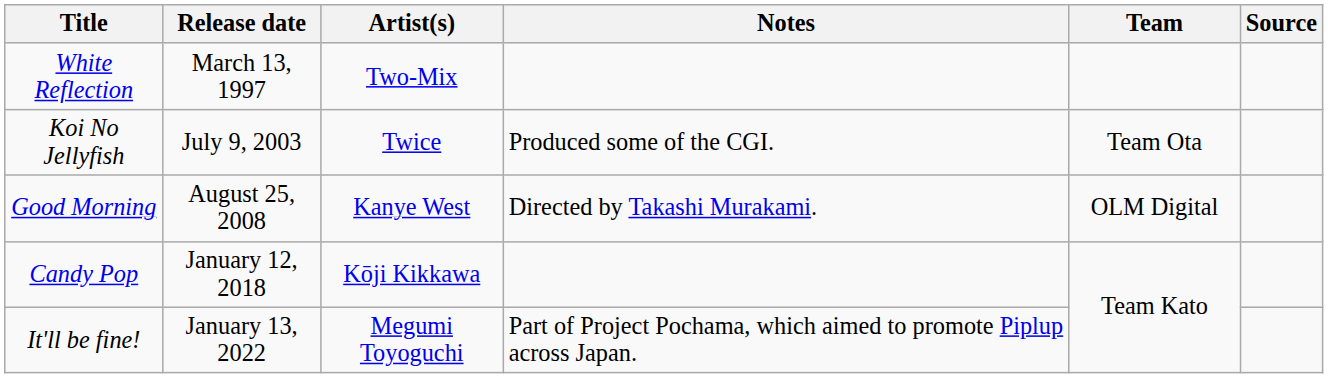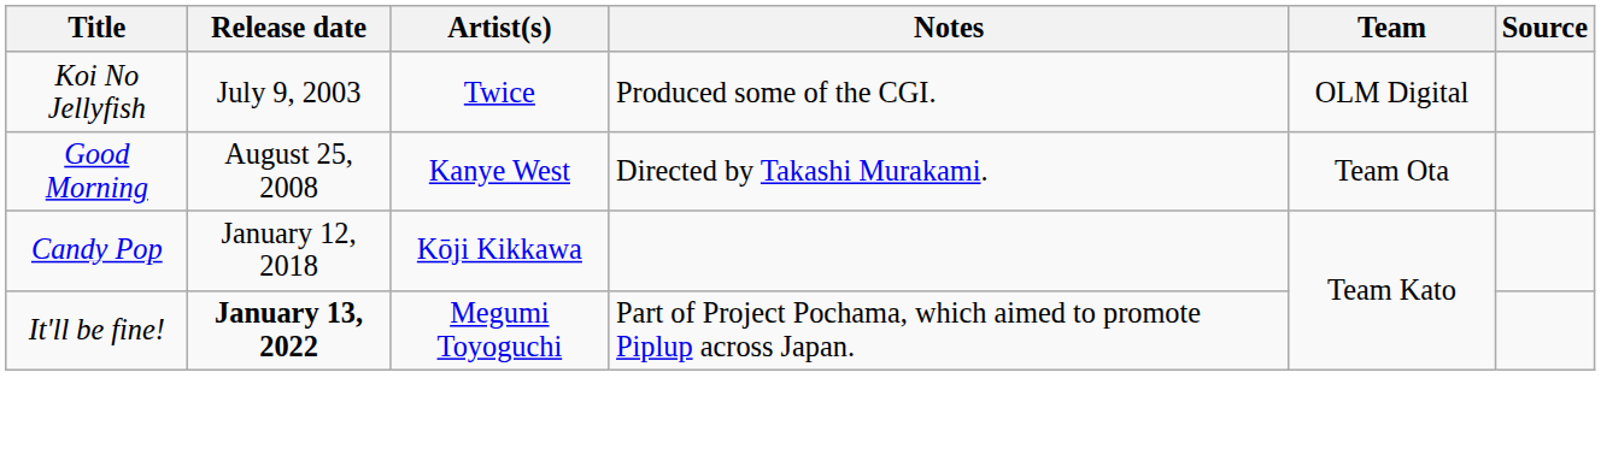- row: White Reflection | March 13, 1997 | Two-Mix
Koi No Jellyfish | Team: Team Ota -> OLM Digital
Good Morning | Team: OLM Digital -> Team Ota
It'll be fine! | Release date: normal -> bold
